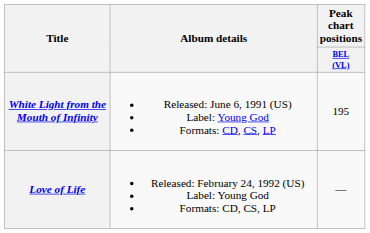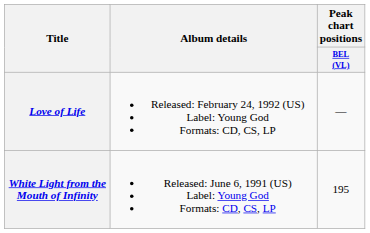rows swapped: White Light from the Mouth of Infinity <-> Love of Life
